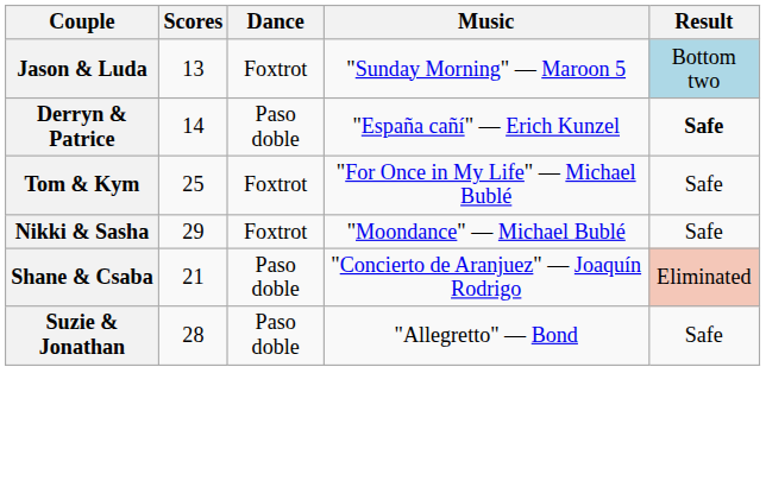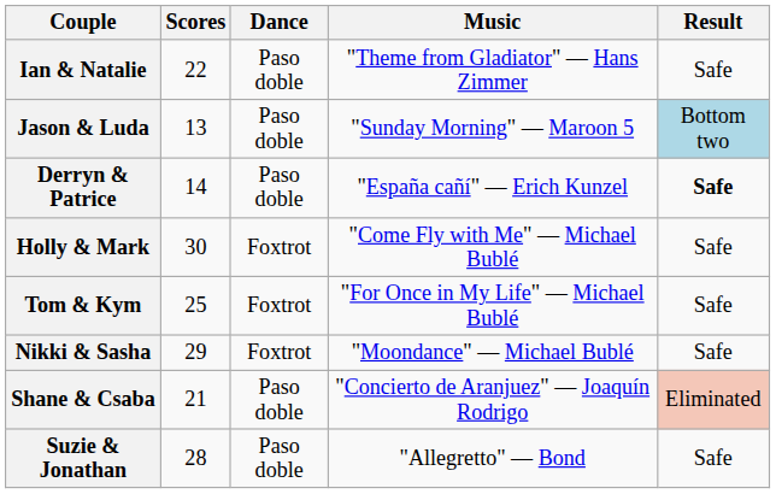+ row: Ian & Natalie | 22 | Paso doble | "Theme from Gladiator" — Hans Zimmer | Safe
Jason & Luda | Dance: Foxtrot -> Paso doble
+ row: Holly & Mark | 30 | Foxtrot | "Come Fly with Me" — Michael Bublé | Safe
